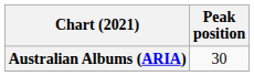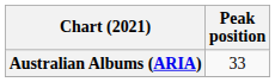Australian Albums (ARIA) | Peak position: 30 -> 33
